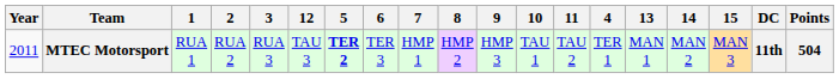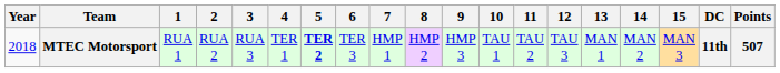columns swapped: 4 <-> 12
MTEC Motorsport | Year: 2011 -> 2018
MTEC Motorsport | Points: 504 -> 507
